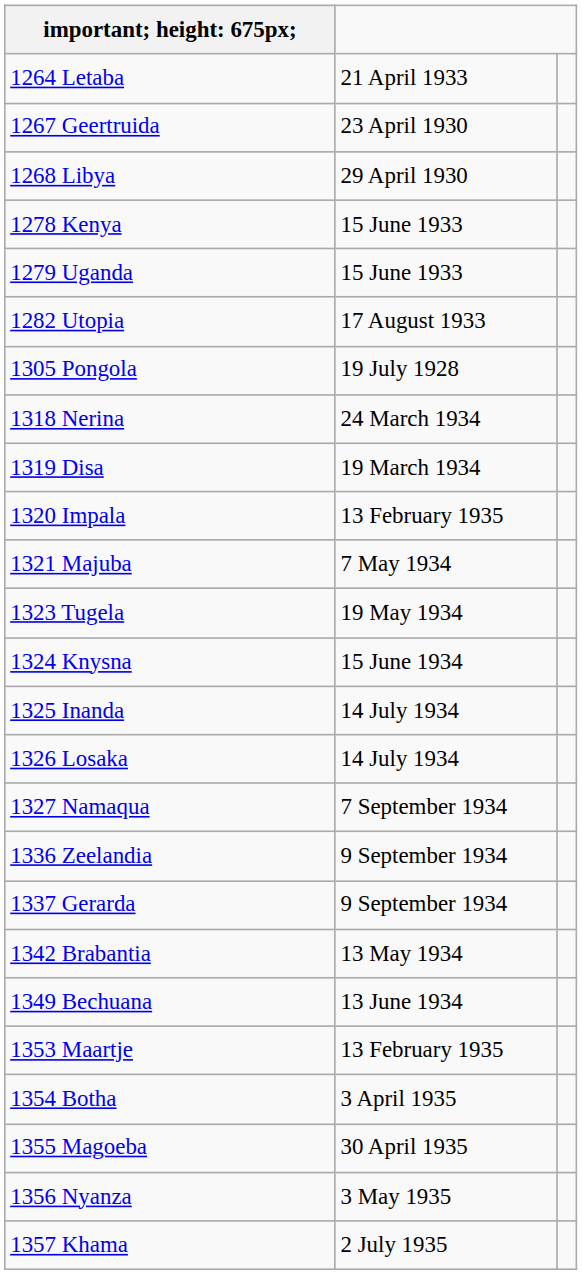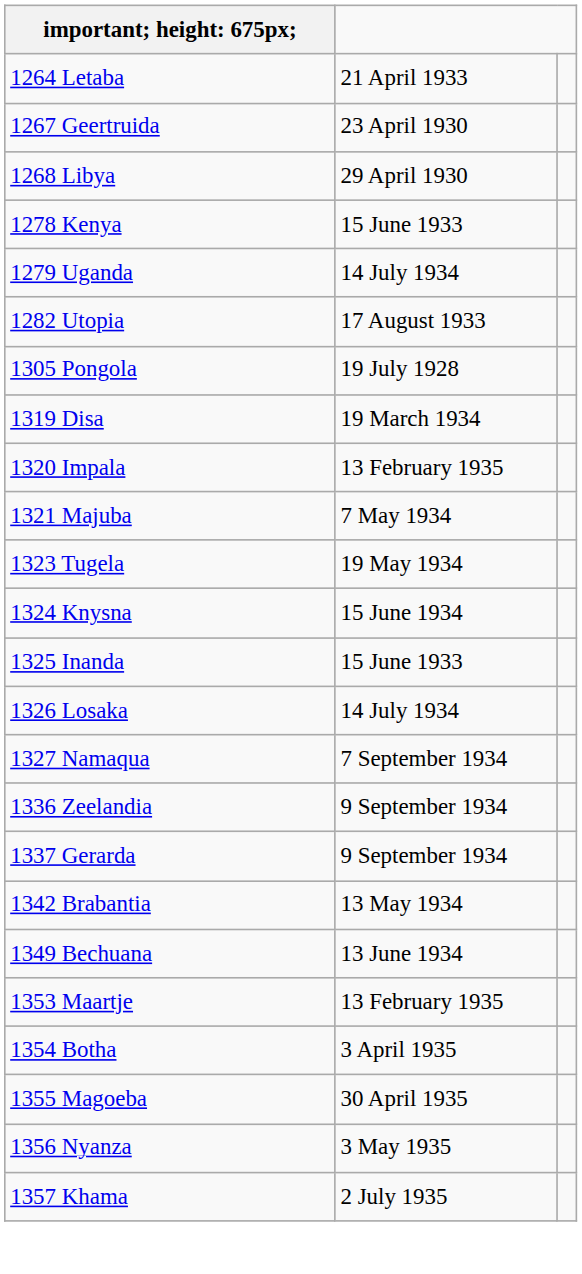1279 Uganda | column 2: 15 June 1933 -> 14 July 1934
- row: 1318 Nerina | 24 March 1934
1325 Inanda | column 2: 14 July 1934 -> 15 June 1933
